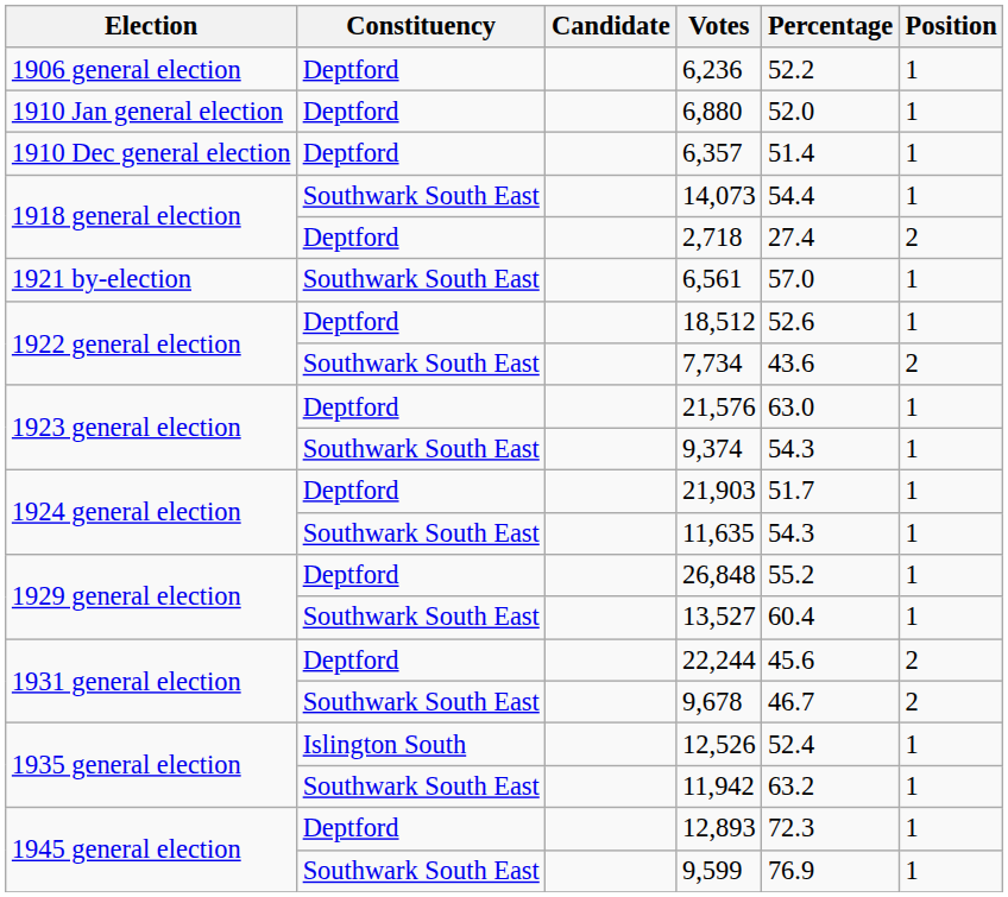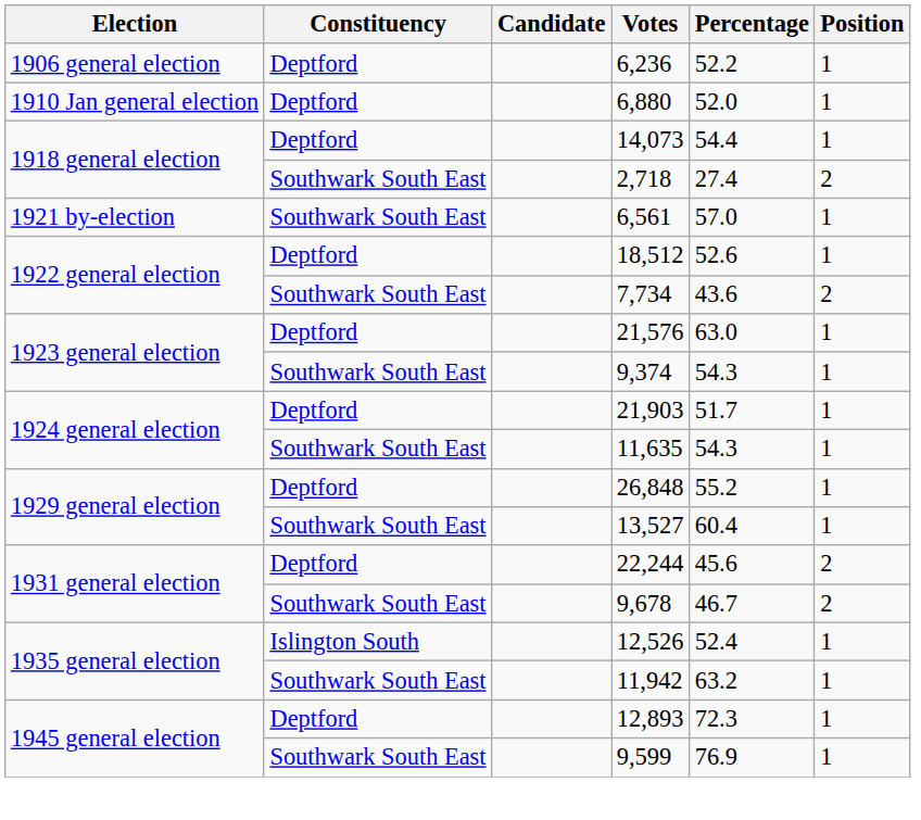- row: 1910 Dec general election | Deptford | 6,357 | 51.4 | 1
14,073 | Constituency: Southwark South East -> Deptford
2,718 | Constituency: Deptford -> Southwark South East
